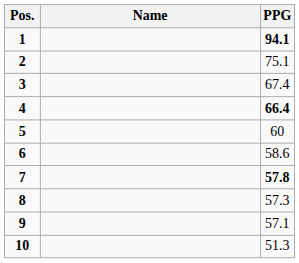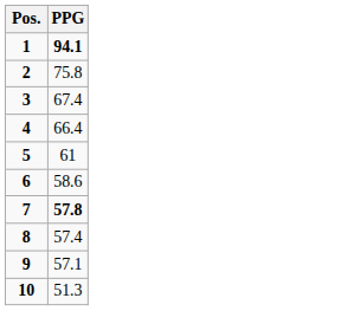- column: Name
2 | PPG: 75.1 -> 75.8
4 | PPG: bold -> normal
5 | PPG: 60 -> 61
8 | PPG: 57.3 -> 57.4
